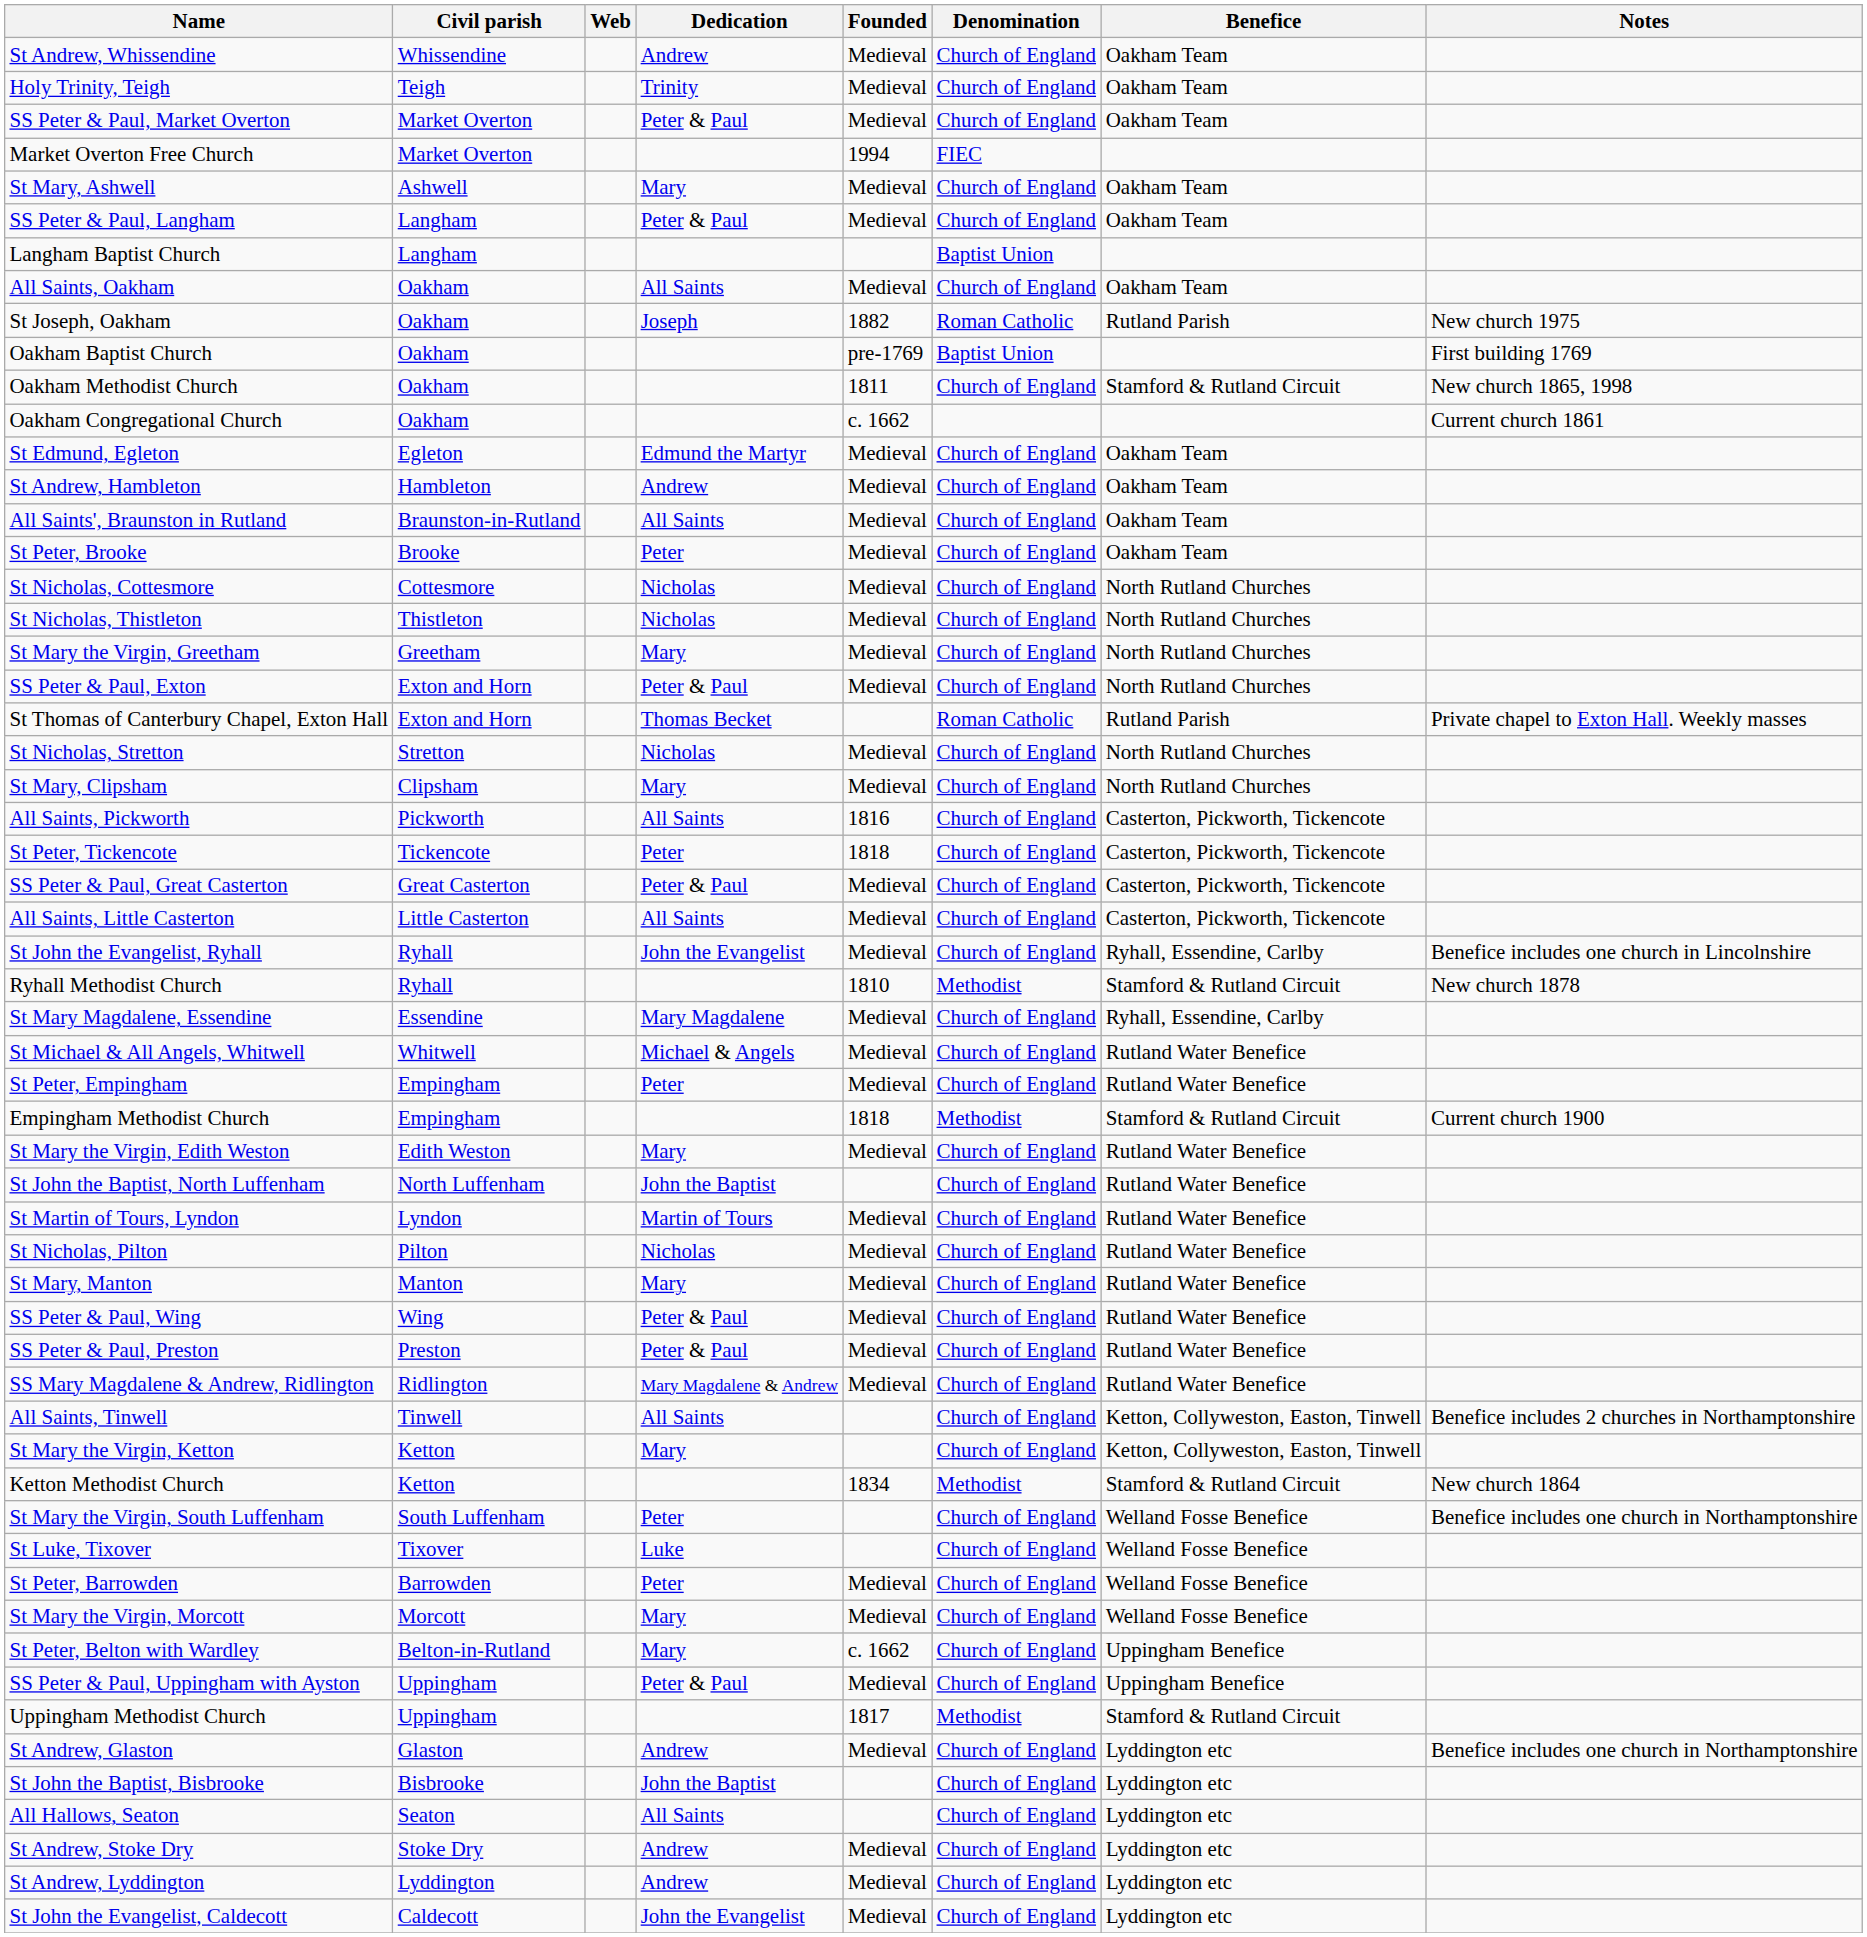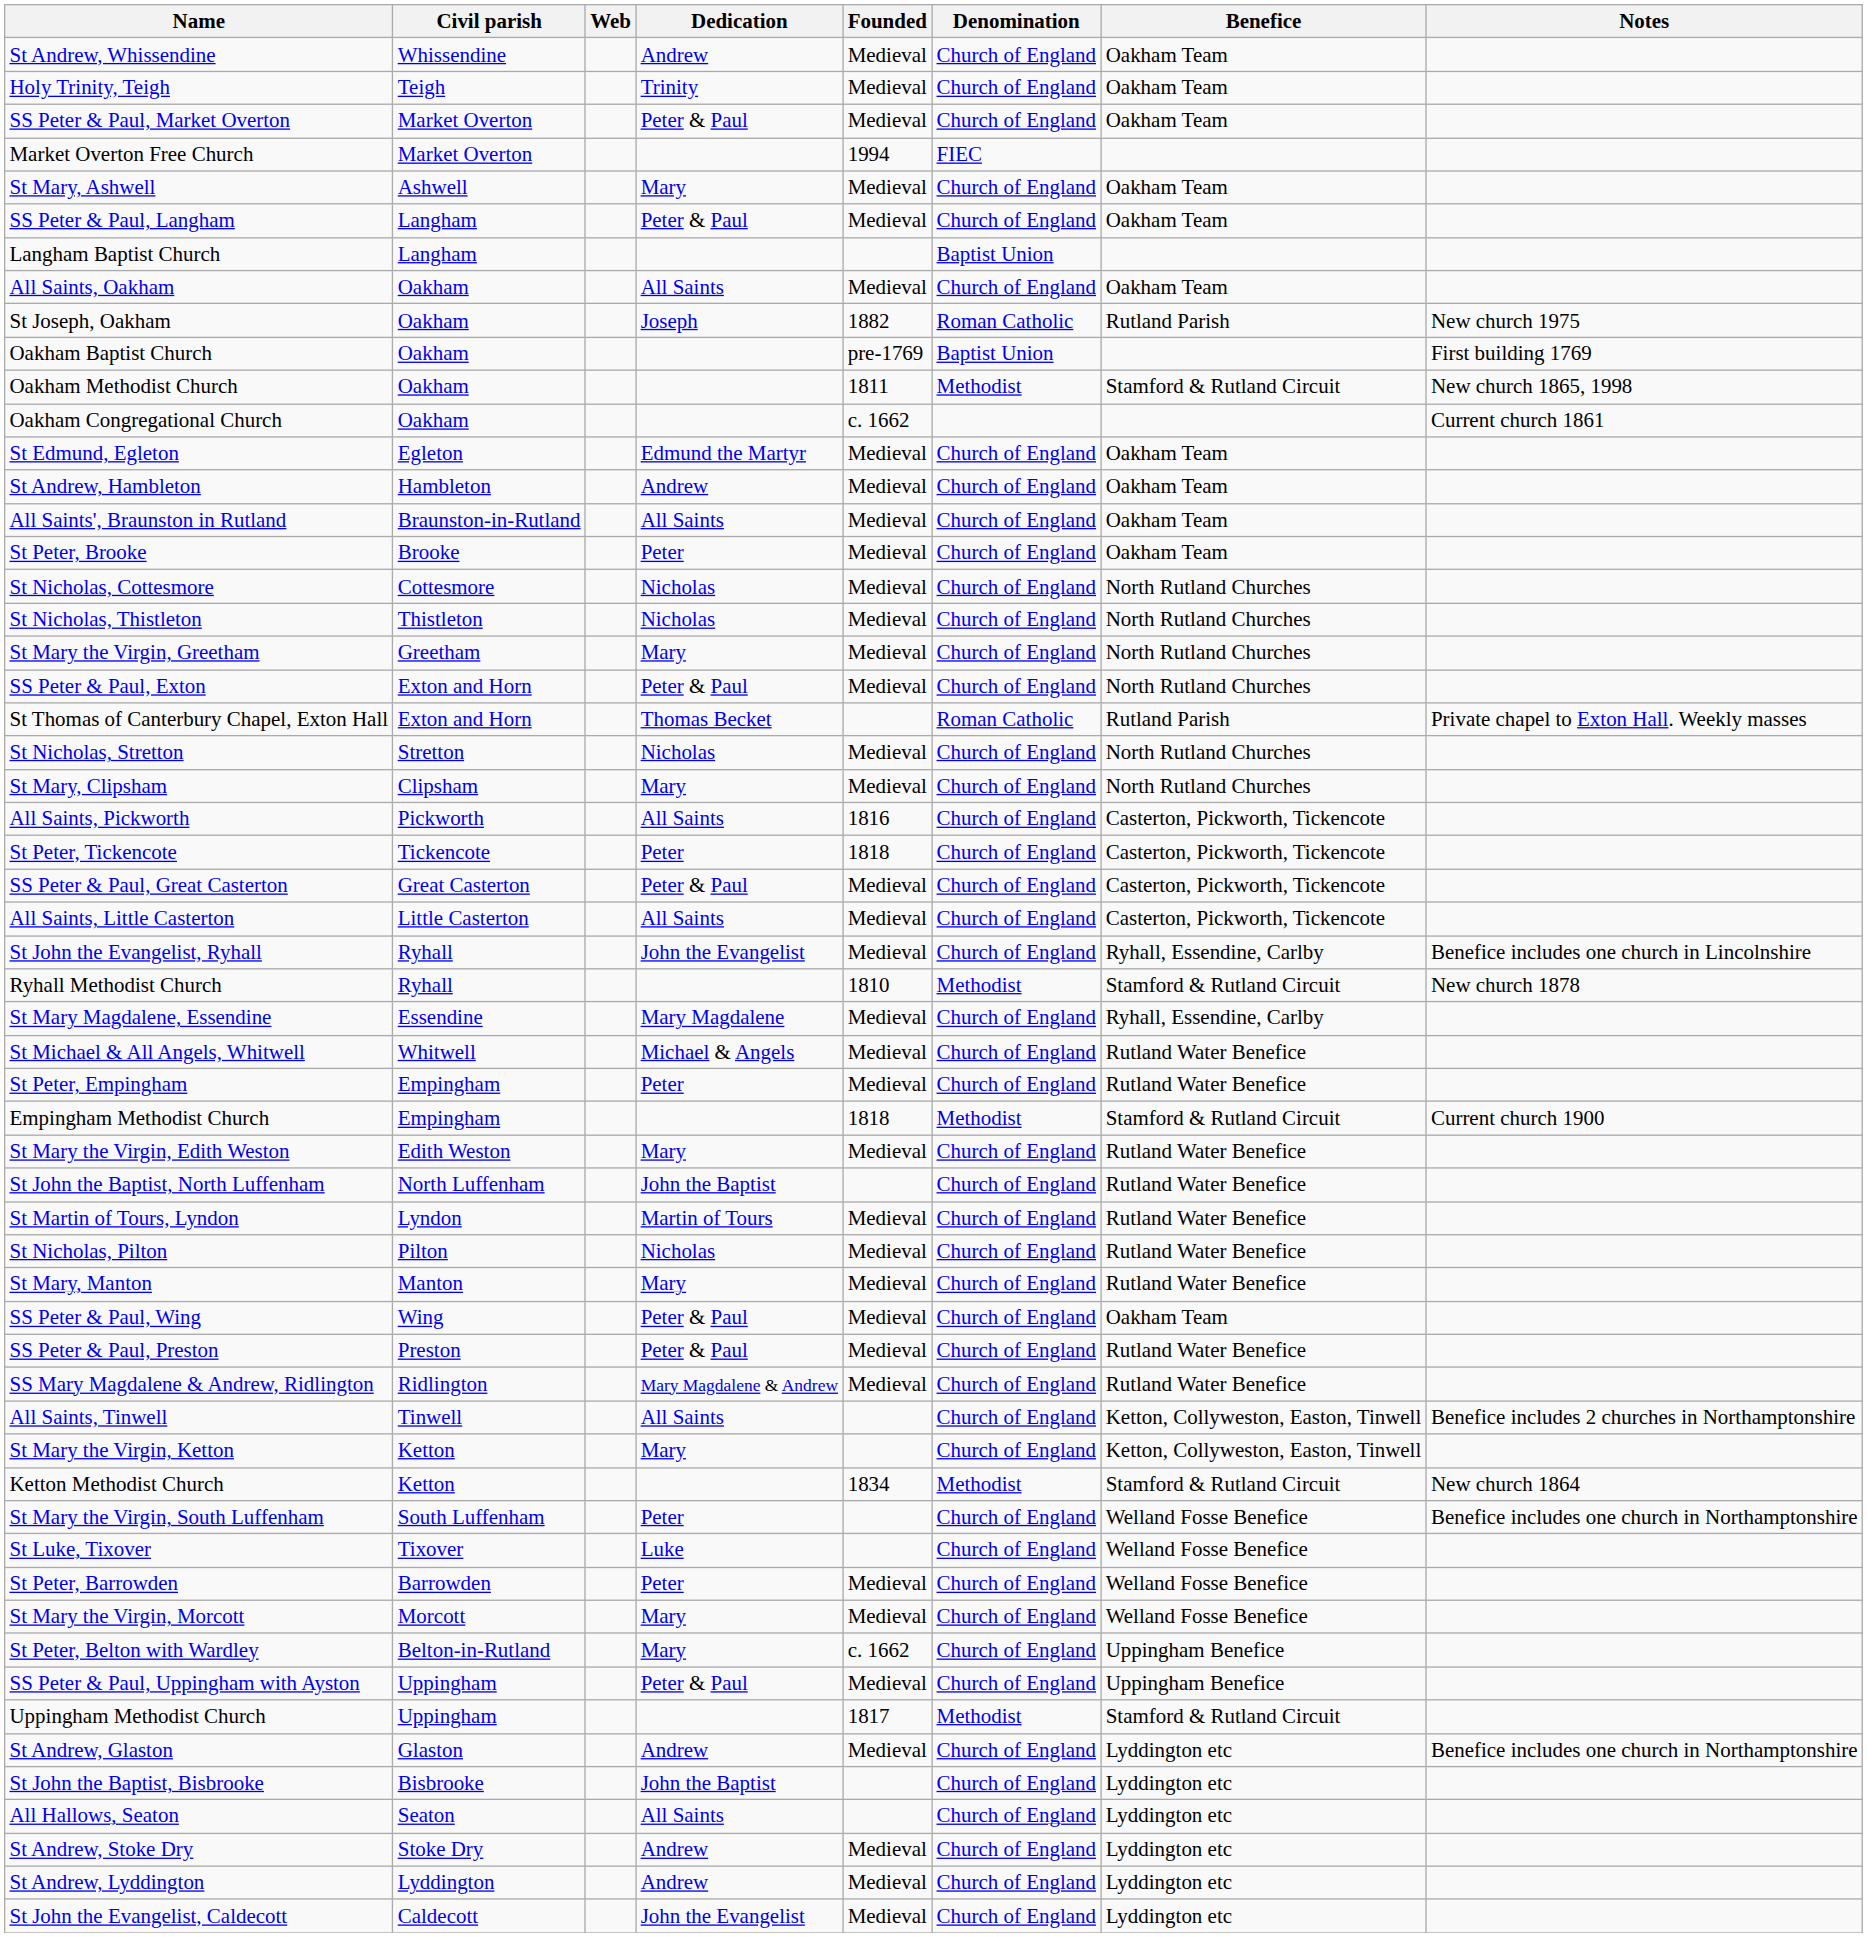Oakham Methodist Church | Denomination: Church of England -> Methodist
SS Peter & Paul, Wing | Benefice: Rutland Water Benefice -> Oakham Team
